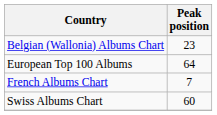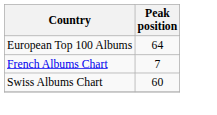- row: Belgian (Wallonia) Albums Chart | 23
